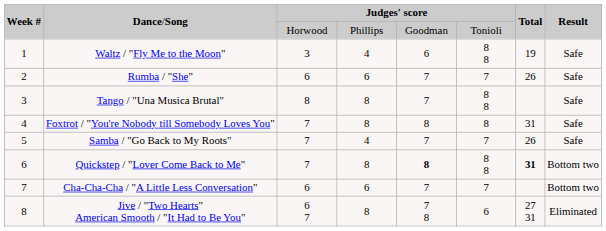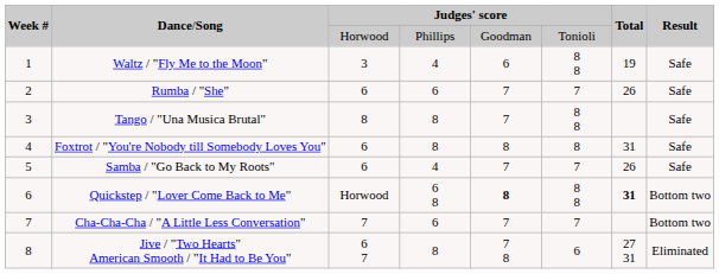Foxtrot / "You're Nobody till Somebody Loves You" | column 3: 7 -> 6
Samba / "Go Back to My Roots" | column 3: 7 -> 6
Quickstep / "Lover Come Back to Me" | column 3: 7 -> Horwood
Quickstep / "Lover Come Back to Me" | column 4: 8 -> 6 8
Cha-Cha-Cha / "A Little Less Conversation" | column 3: 6 -> 7
